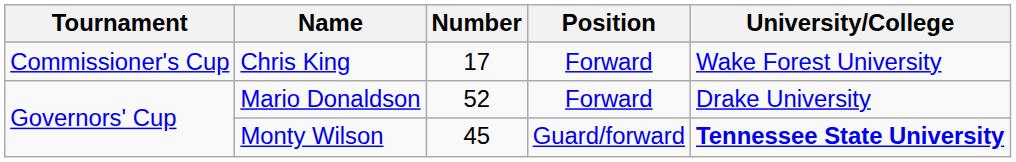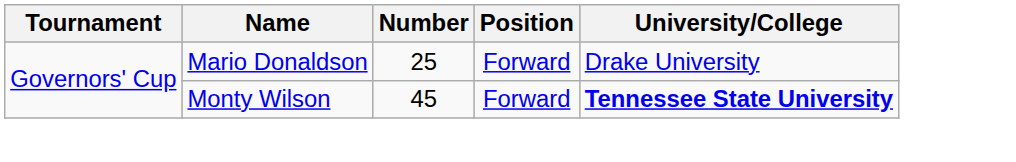- row: Commissioner's Cup | Chris King | 17 | Forward | Wake Forest University
Mario Donaldson | Number: 52 -> 25
Monty Wilson | Position: Guard/forward -> Forward
